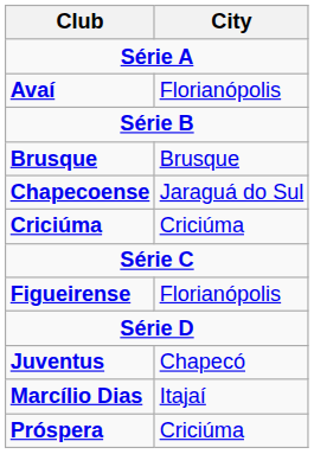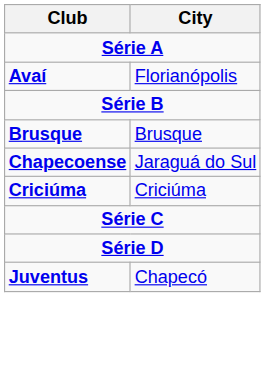- row: Figueirense | Florianópolis
- row: Marcílio Dias | Itajaí
- row: Próspera | Criciúma
